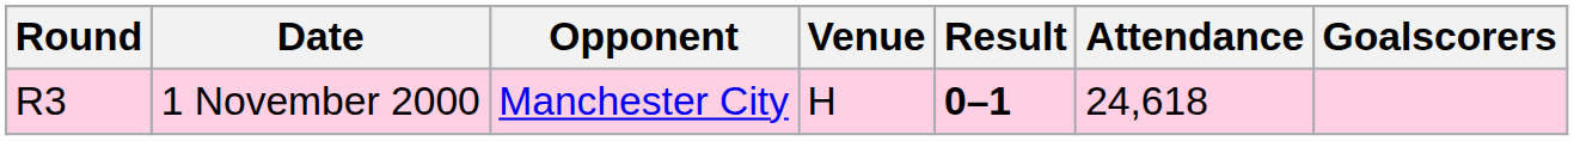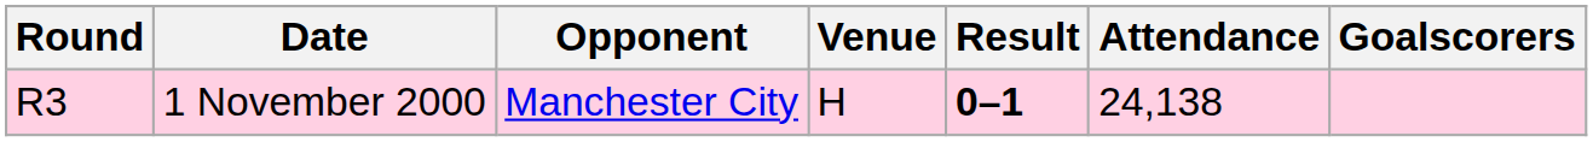1 November 2000 | Attendance: 24,618 -> 24,138
